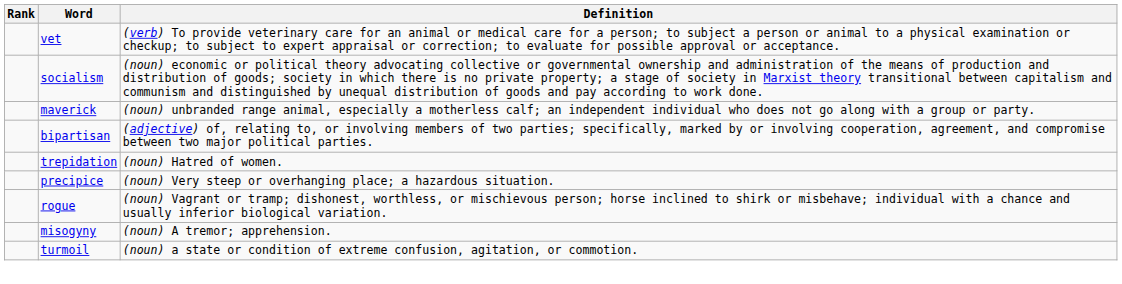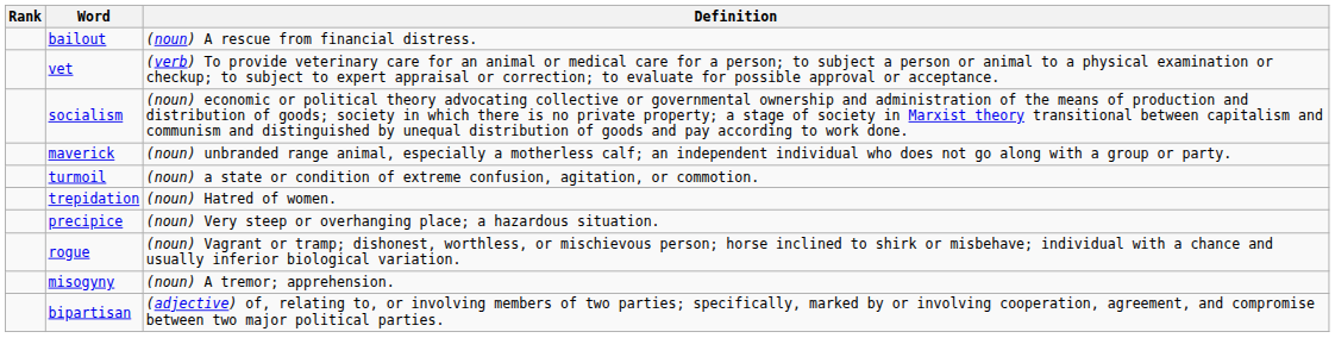+ row: bailout | (noun) A rescue from financial distress.
rows swapped: bipartisan <-> turmoil
